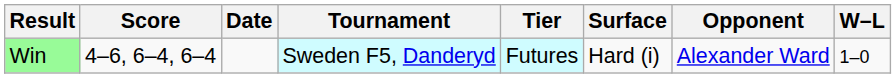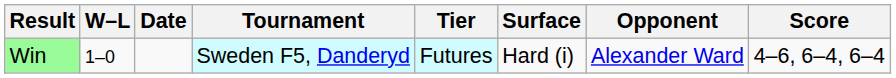columns swapped: W–L <-> Score
